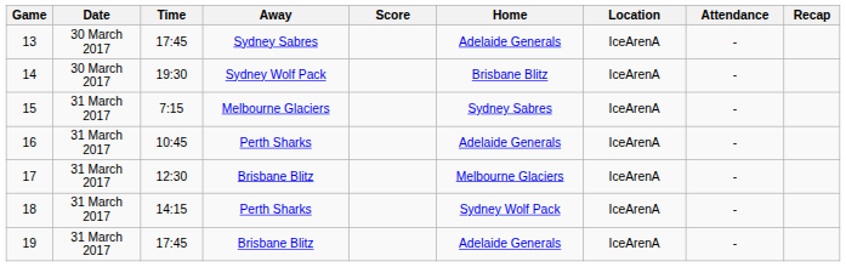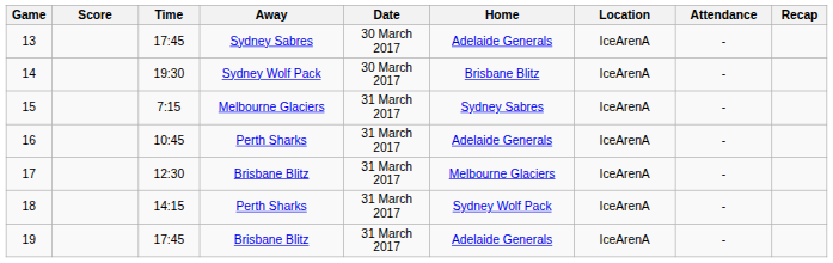columns swapped: Date <-> Score
